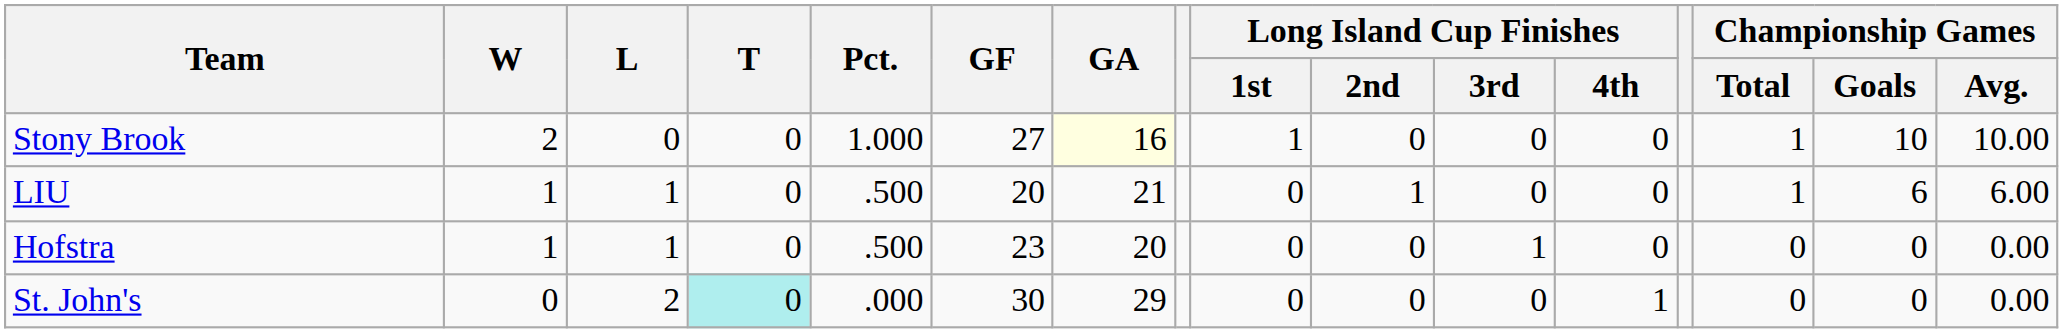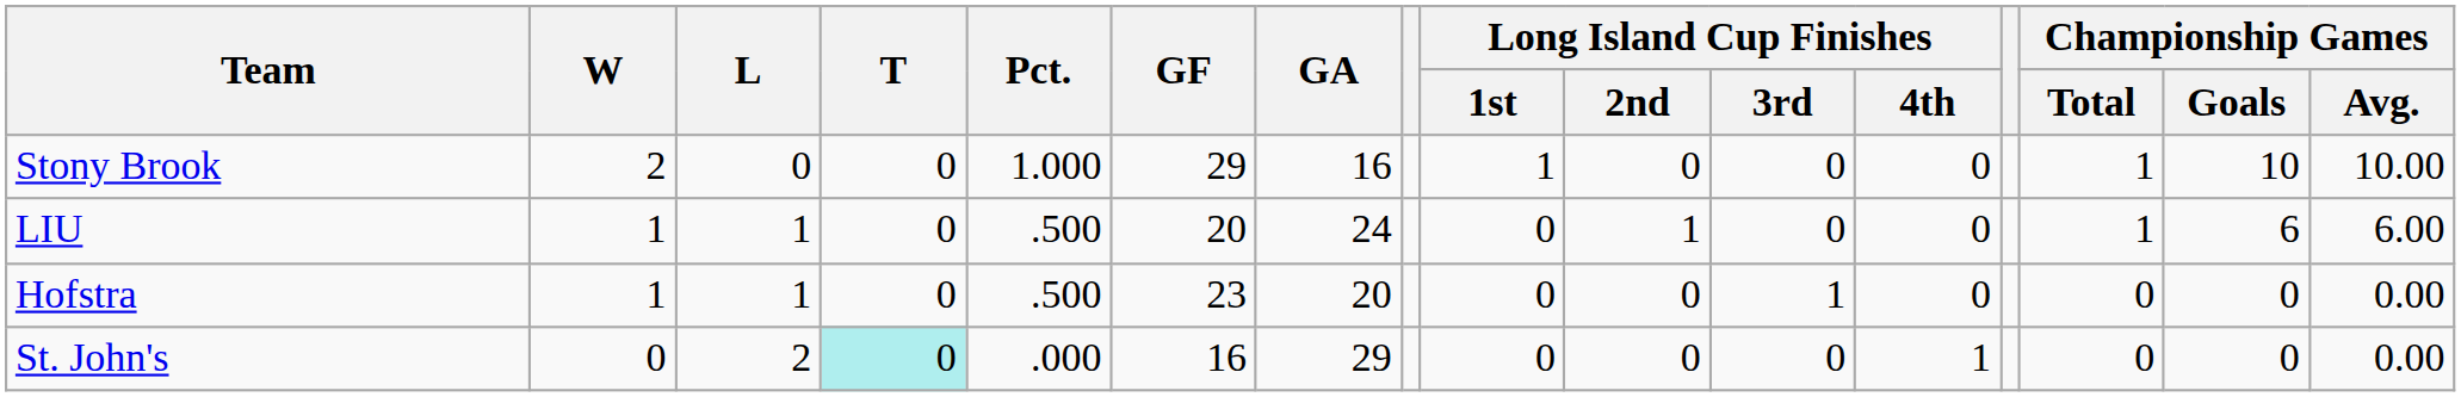Stony Brook | GF: 27 -> 29
Stony Brook | GA: lightyellow background -> no background
LIU | GA: 21 -> 24
St. John's | GF: 30 -> 16
